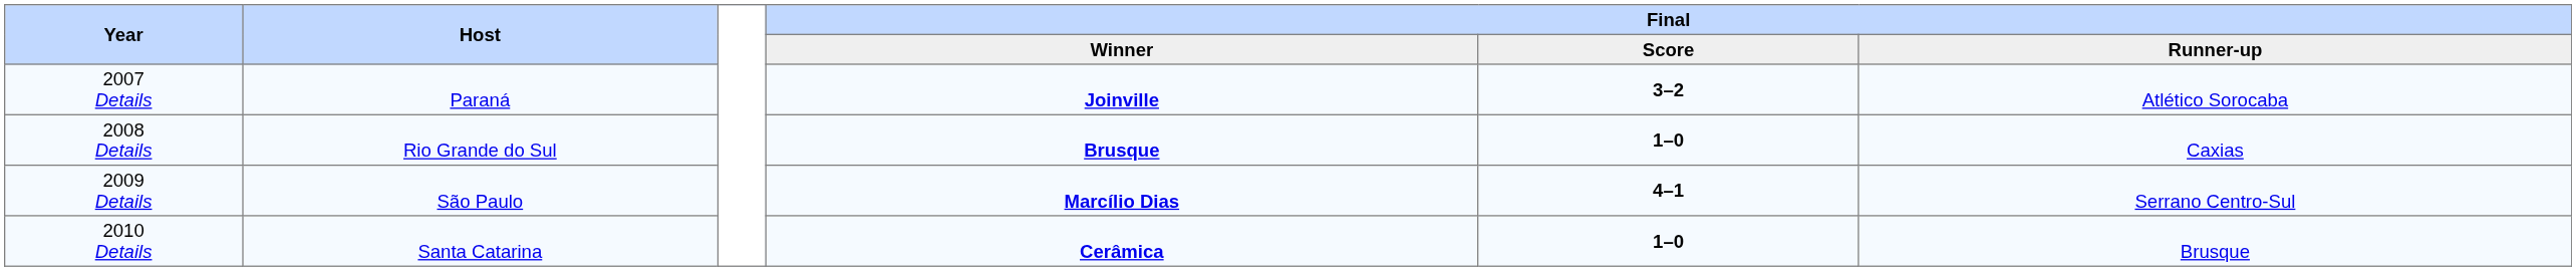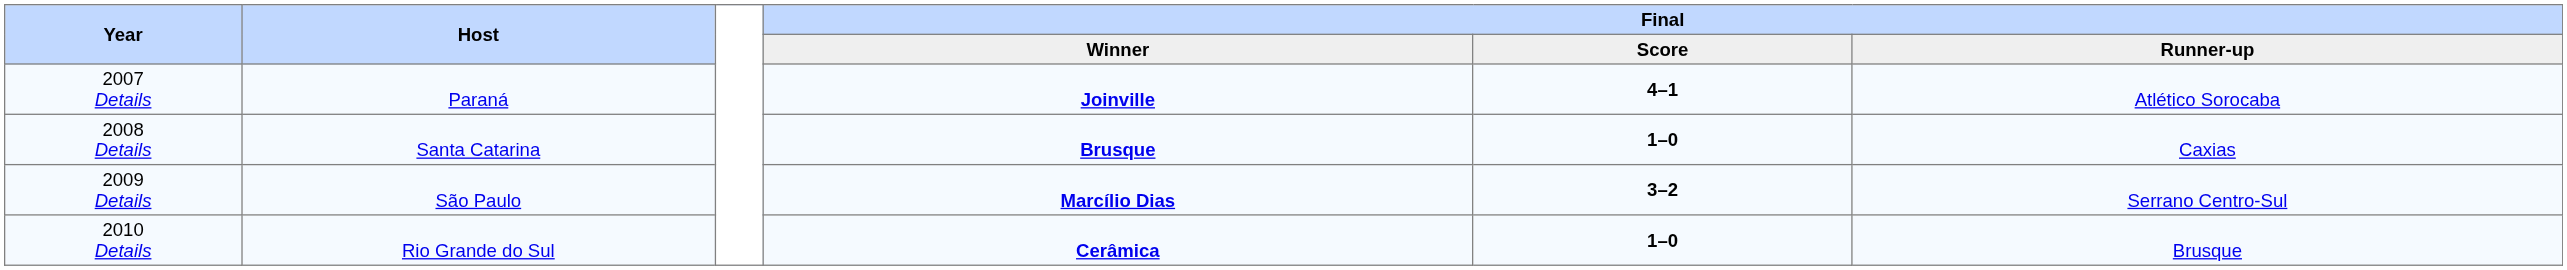2007 Details | Final / Score: 3–2 -> 4–1
2008 Details | Host: Rio Grande do Sul -> Santa Catarina
2009 Details | Final / Score: 4–1 -> 3–2
2010 Details | Host: Santa Catarina -> Rio Grande do Sul
